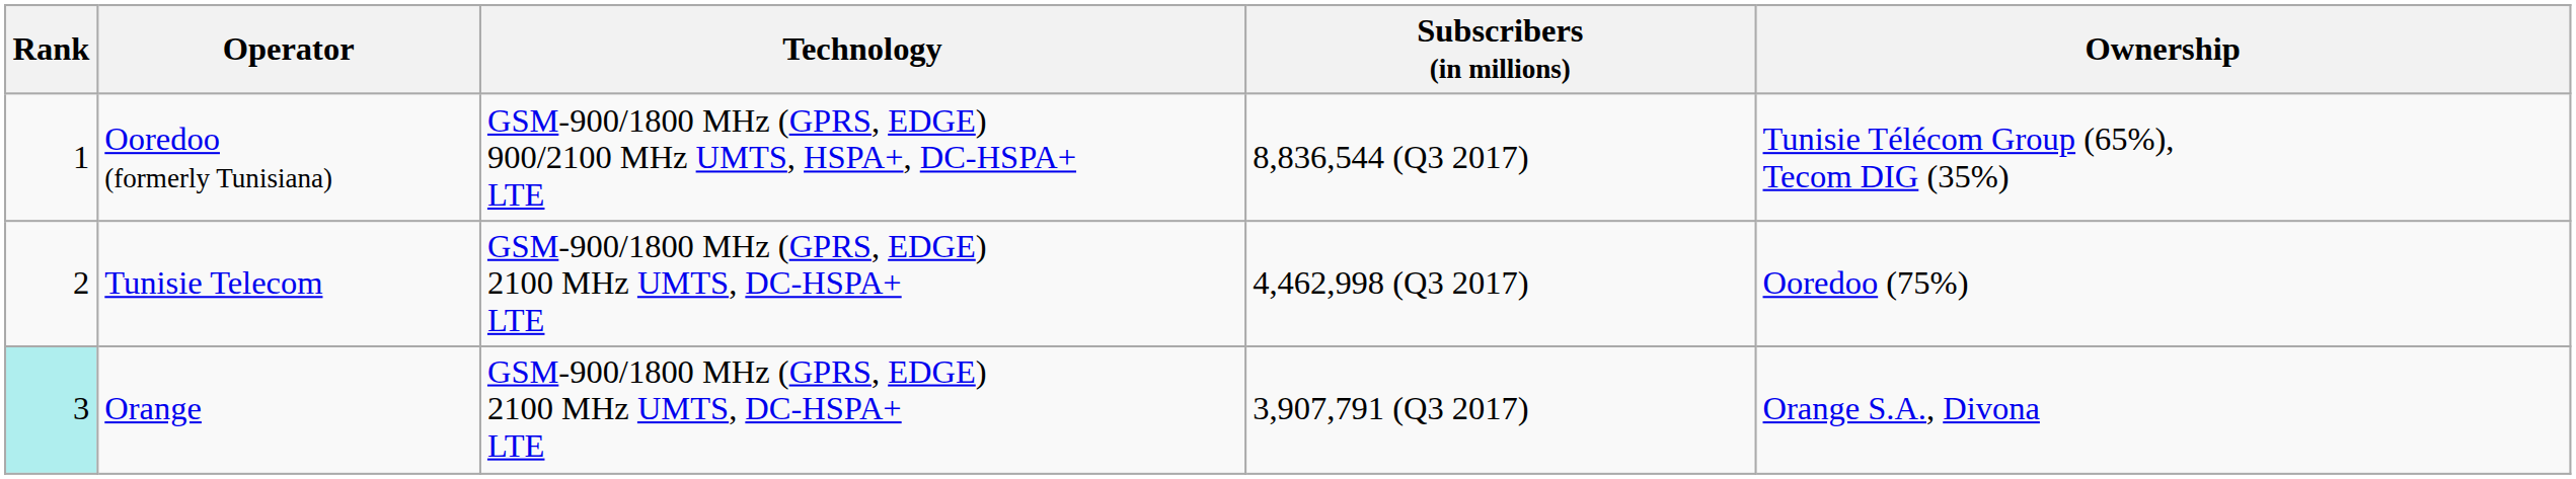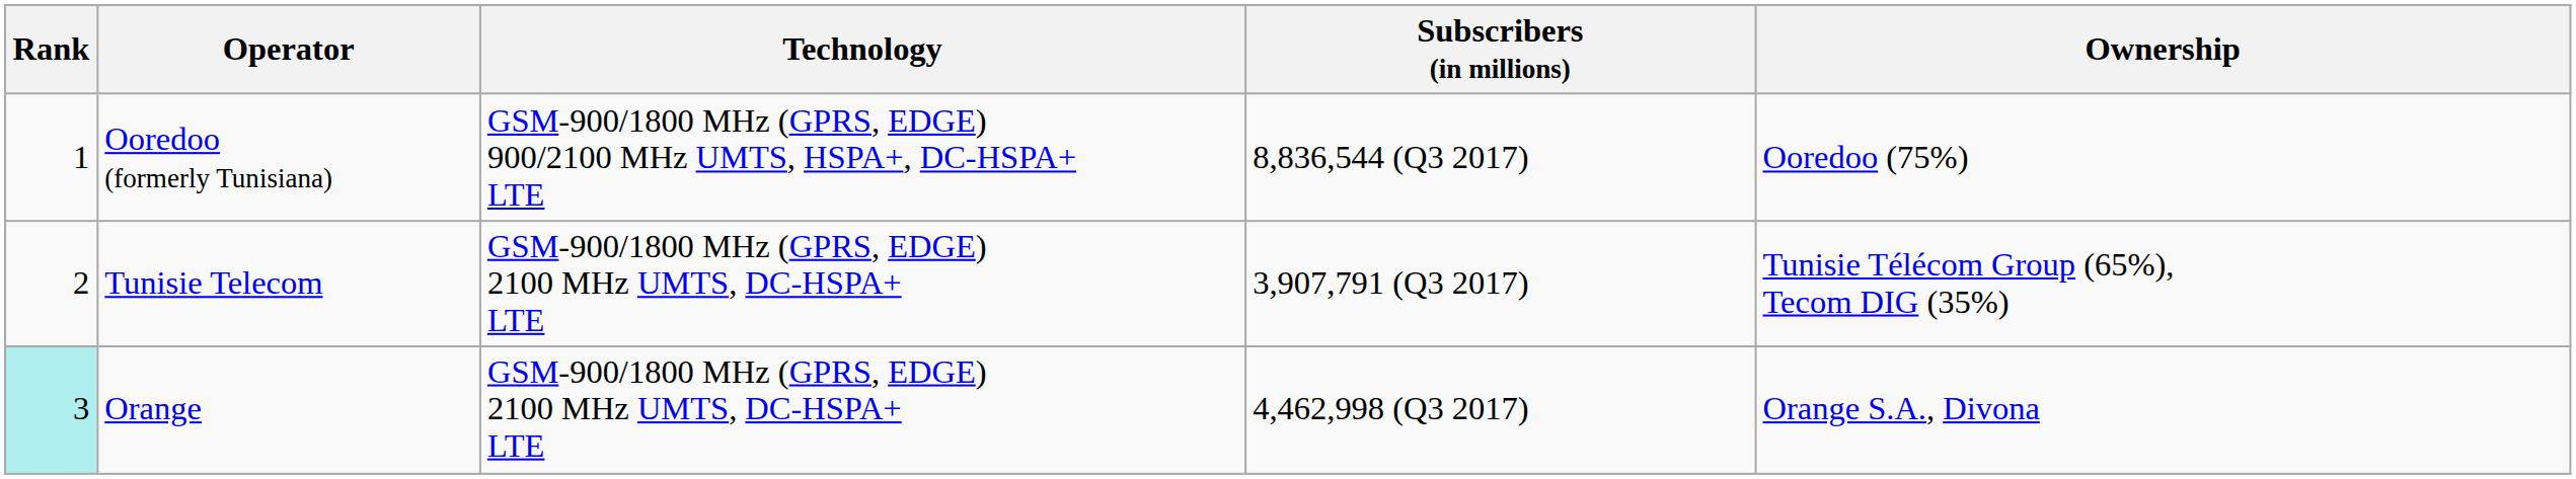Ooredoo (formerly Tunisiana) | Ownership: Tunisie Télécom Group (65%), Tecom DIG (35%) -> Ooredoo (75%)
Tunisie Telecom | Subscribers (in millions): 4,462,998 (Q3 2017) -> 3,907,791 (Q3 2017)
Tunisie Telecom | Ownership: Ooredoo (75%) -> Tunisie Télécom Group (65%), Tecom DIG (35%)
Orange | Subscribers (in millions): 3,907,791 (Q3 2017) -> 4,462,998 (Q3 2017)
